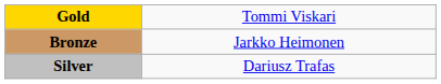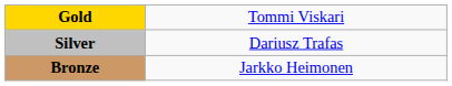rows swapped: Silver <-> Bronze
